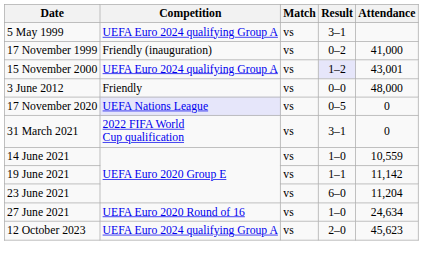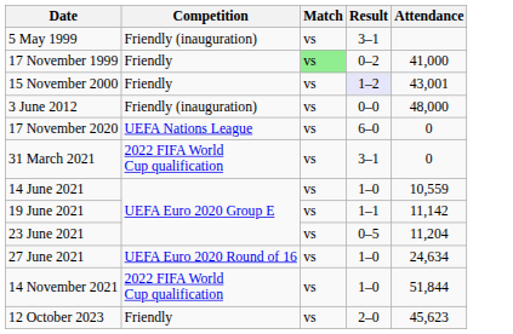5 May 1999 | Competition: UEFA Euro 2024 qualifying Group A -> Friendly (inauguration)
17 November 1999 | Competition: Friendly (inauguration) -> Friendly
17 November 1999 | Match: no background -> lightgreen background
15 November 2000 | Competition: UEFA Euro 2024 qualifying Group A -> Friendly
3 June 2012 | Competition: Friendly -> Friendly (inauguration)
17 November 2020 | Competition: lavender background -> no background
17 November 2020 | Result: 0–5 -> 6–0
23 June 2021 | Result: 6–0 -> 0–5
+ row: 14 November 2021 | 2022 FIFA World Cup qualification | vs | 1–0 | 51,844
12 October 2023 | Competition: UEFA Euro 2024 qualifying Group A -> Friendly
